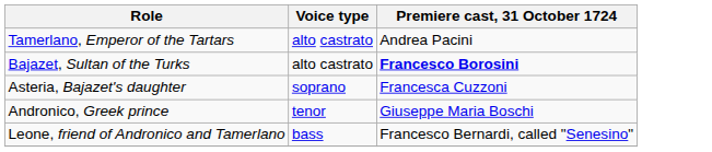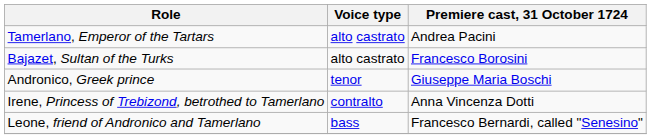Bajazet, Sultan of the Turks | Premiere cast, 31 October 1724: bold -> normal
- row: Asteria, Bajazet's daughter | soprano | Francesca Cuzzoni
+ row: Irene, Princess of Trebizond, betrothed to Tamerlano | contralto | Anna Vincenza Dotti
